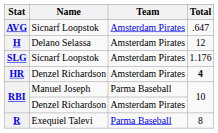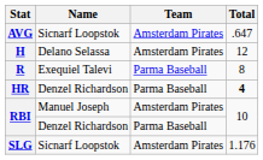rows swapped: R <-> SLG
HR | Team: Amsterdam Pirates -> Parma Baseball
RBI / Manuel Joseph | Team: Parma Baseball -> Amsterdam Pirates
RBI / Denzel Richardson | Team: Amsterdam Pirates -> Parma Baseball
